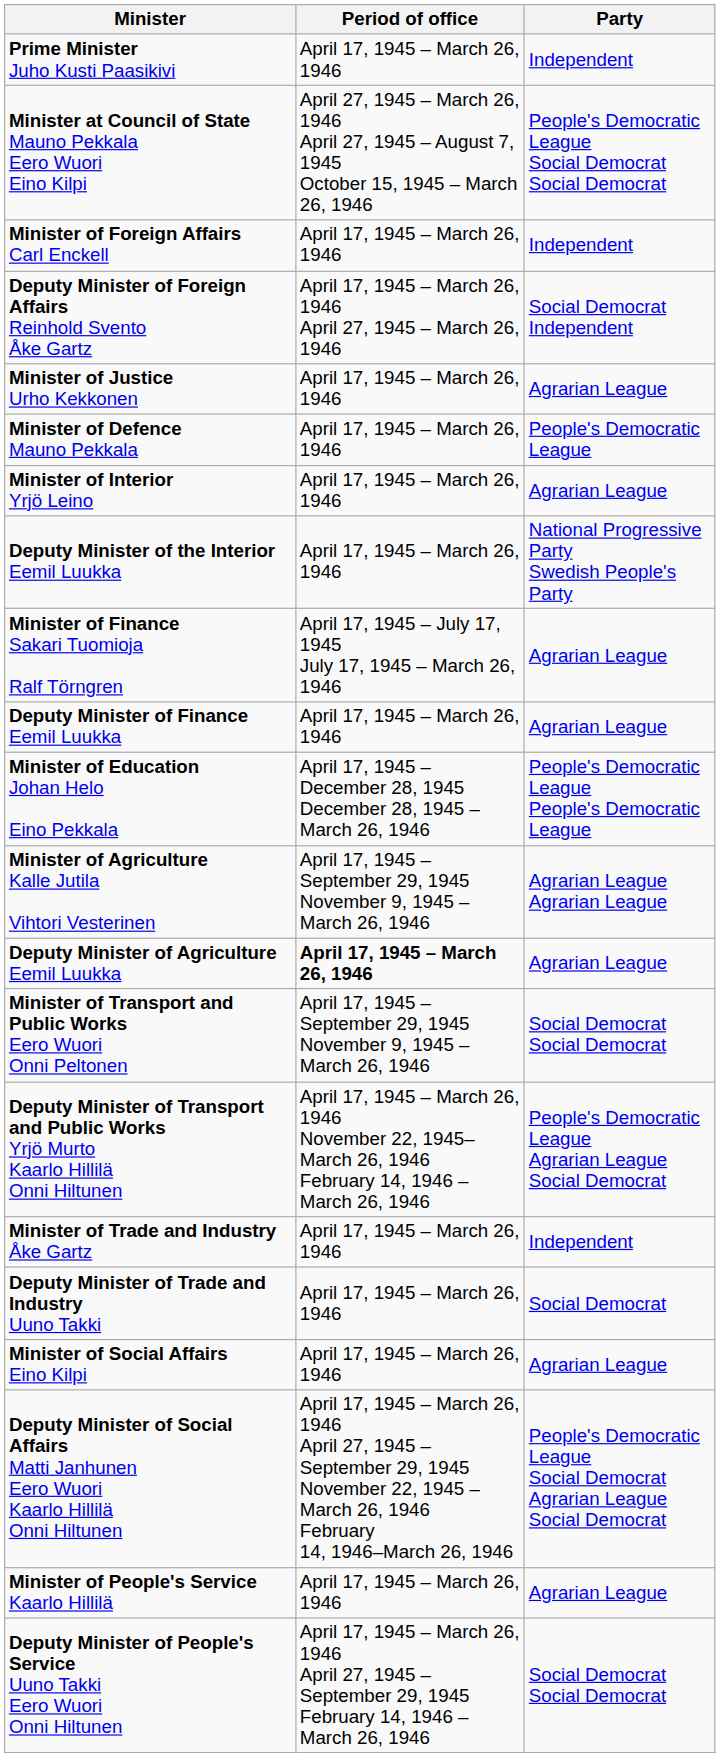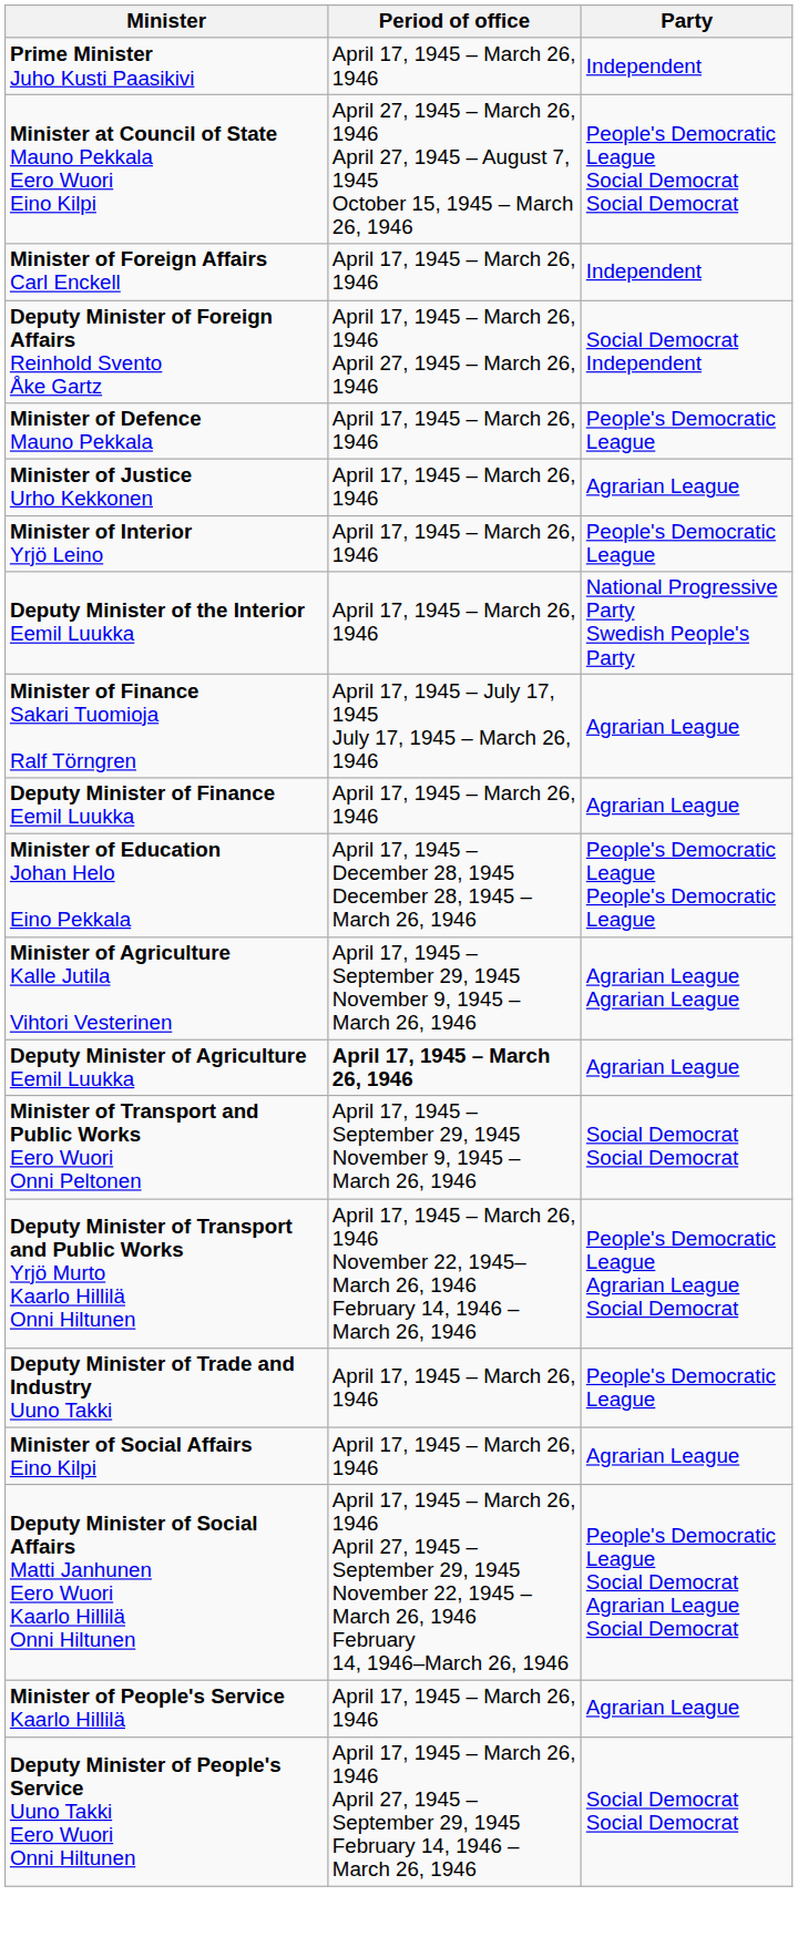rows swapped: Minister of Justice Urho Kekkonen <-> Minister of Defence Mauno Pekkala
Minister of Interior Yrjö Leino | Party: Agrarian League -> People's Democratic League
- row: Minister of Trade and Industry Åke Gartz | April 17, 1945 – March 26, 1946 | Independent
Deputy Minister of Trade and Industry Uuno Takki | Party: Social Democrat -> People's Democratic League
